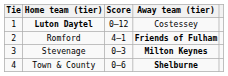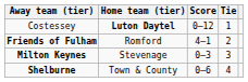columns swapped: Tie <-> Away team (tier)
